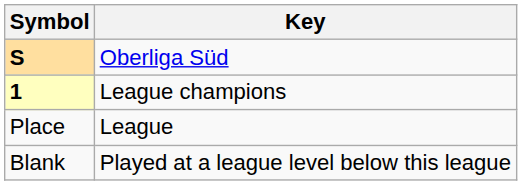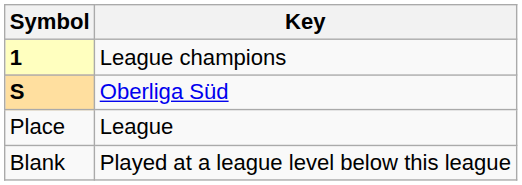rows swapped: S <-> 1
